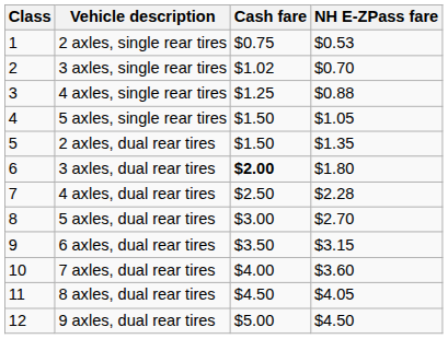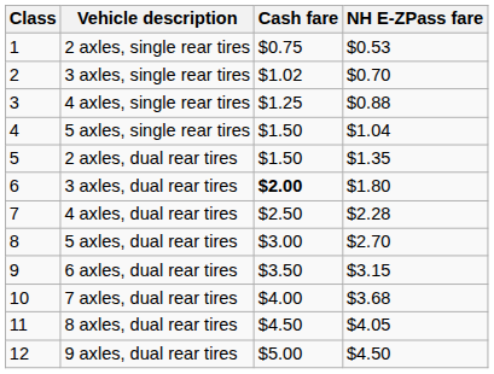5 axles, single rear tires | NH E-ZPass fare: $1.05 -> $1.04
7 axles, dual rear tires | NH E-ZPass fare: $3.60 -> $3.68
